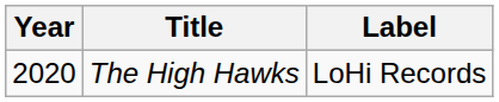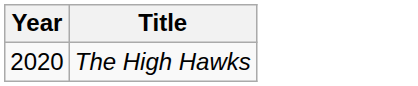- column: Label | LoHi Records
